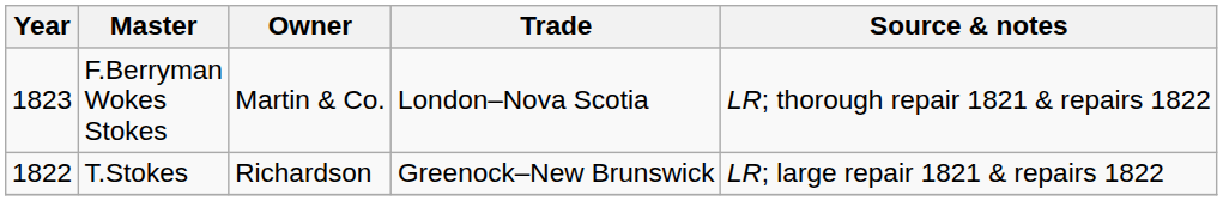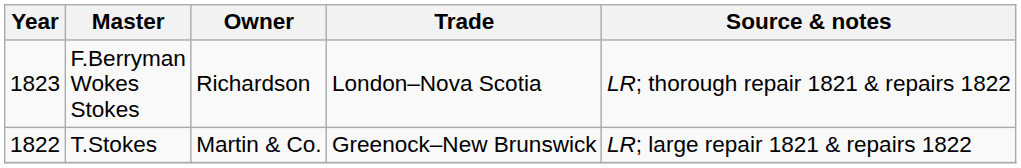F.Berryman Wokes Stokes | Owner: Martin & Co. -> Richardson
T.Stokes | Owner: Richardson -> Martin & Co.
